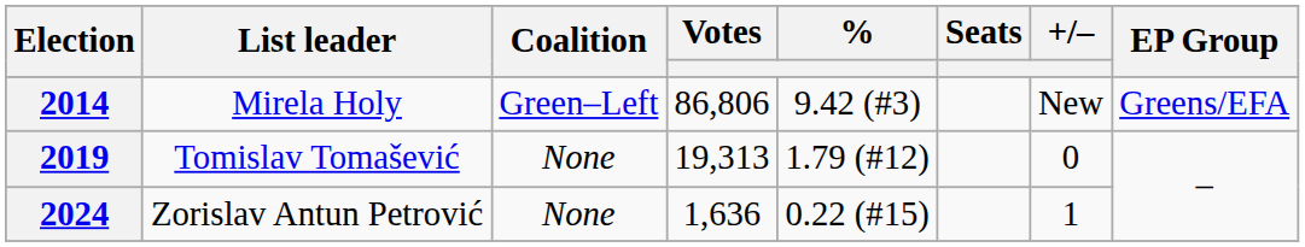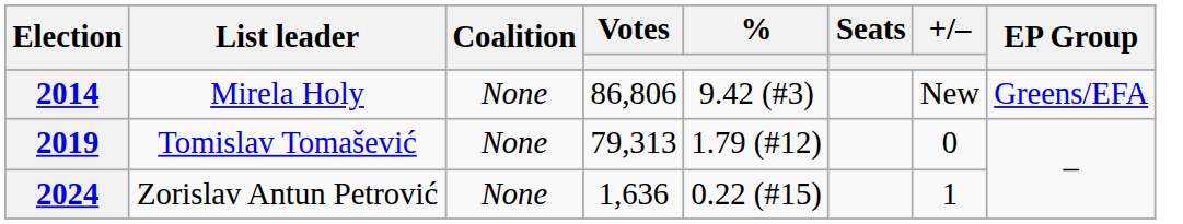2014 | Coalition: Green–Left -> None
2019 | Votes: 19,313 -> 79,313
